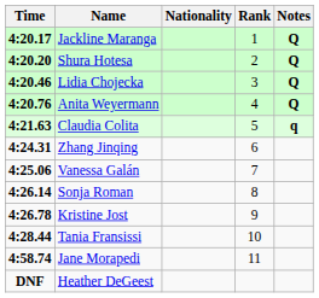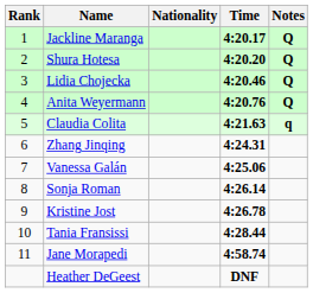columns swapped: Rank <-> Time
